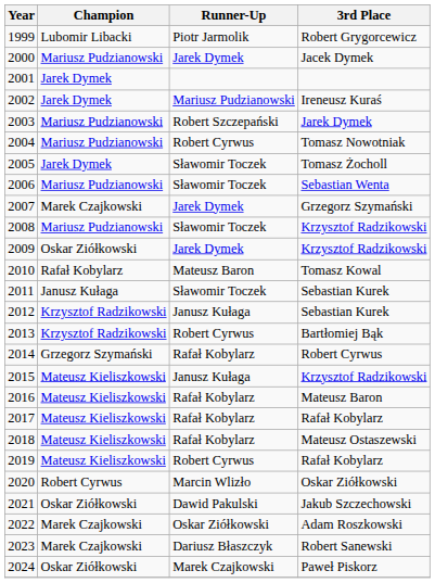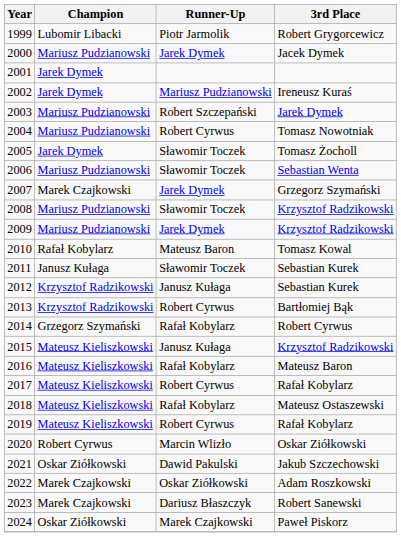2009 | Champion: Oskar Ziółkowski -> Mariusz Pudzianowski
2017 | Runner-Up: Rafał Kobylarz -> Robert Cyrwus
